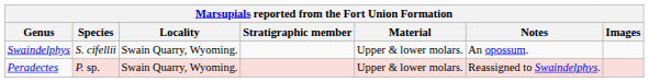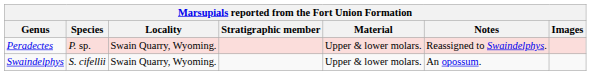rows swapped: Peradectes <-> Swaindelphys
